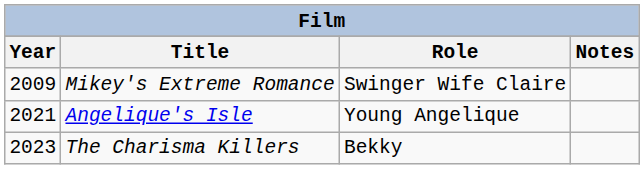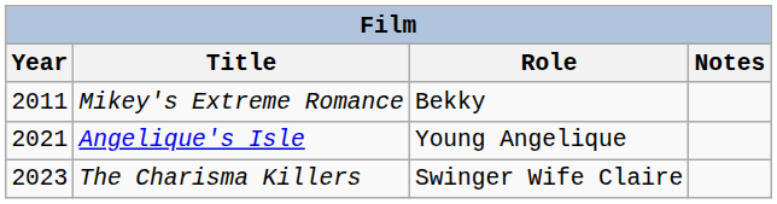Mikey's Extreme Romance | Year: 2009 -> 2011
Mikey's Extreme Romance | Role: Swinger Wife Claire -> Bekky
The Charisma Killers | Role: Bekky -> Swinger Wife Claire
